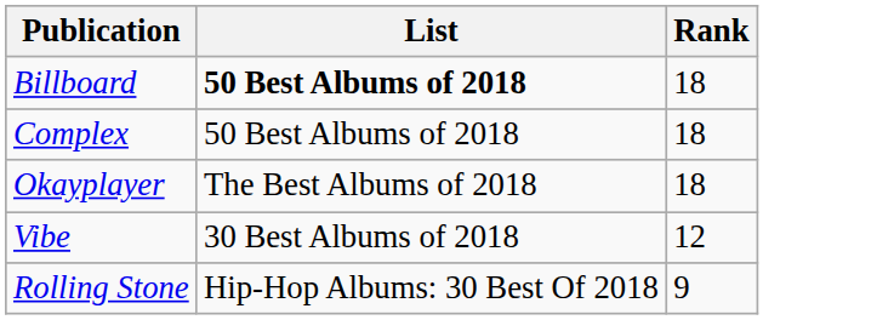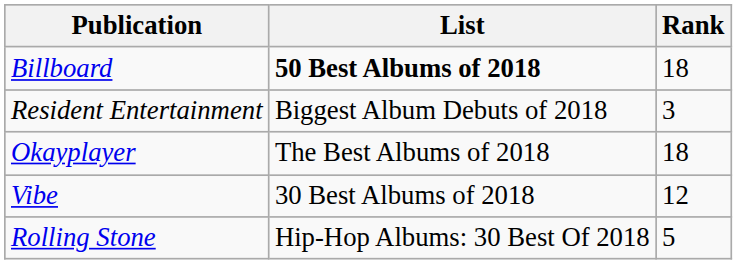- row: Complex | 50 Best Albums of 2018 | 18
+ row: Resident Entertainment | Biggest Album Debuts of 2018 | 3
Rolling Stone | Rank: 9 -> 5
